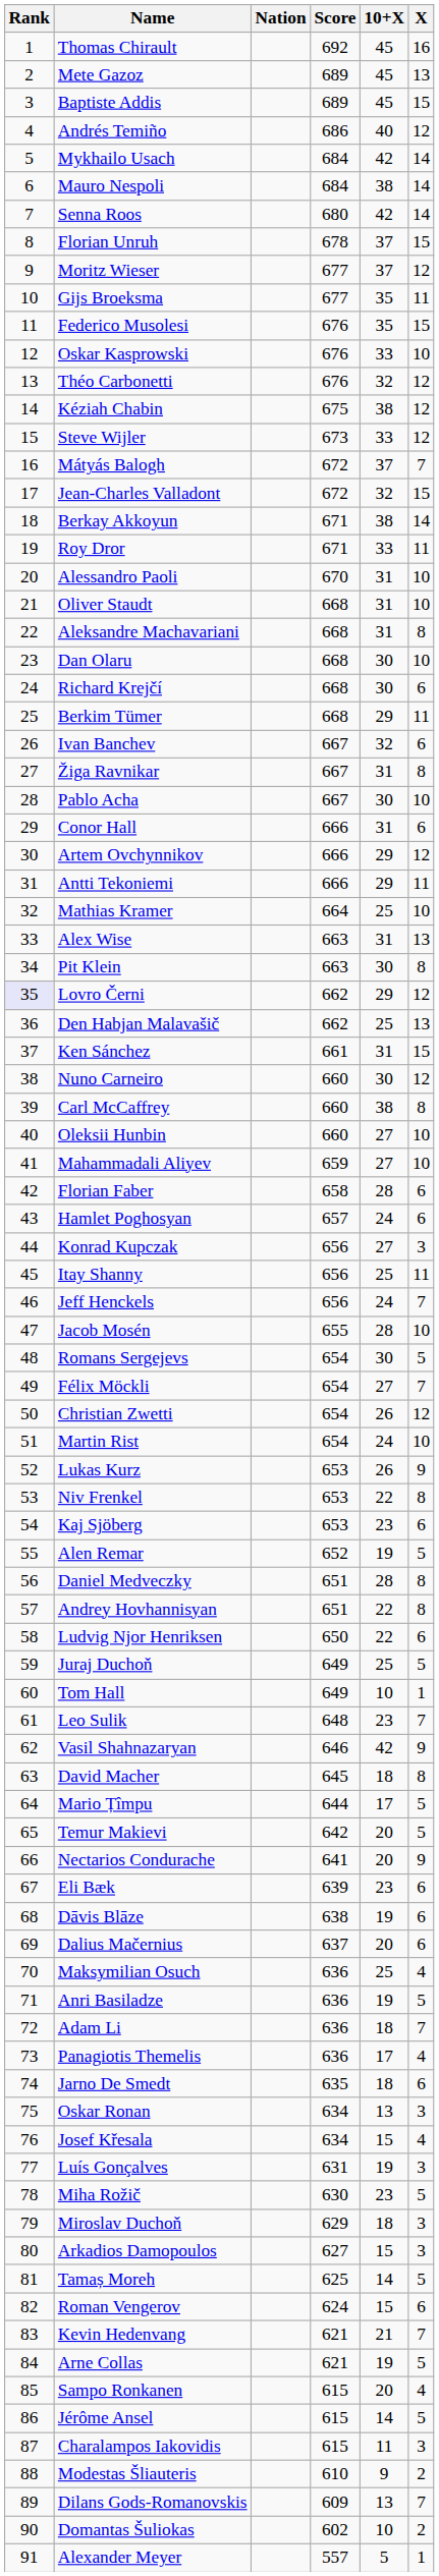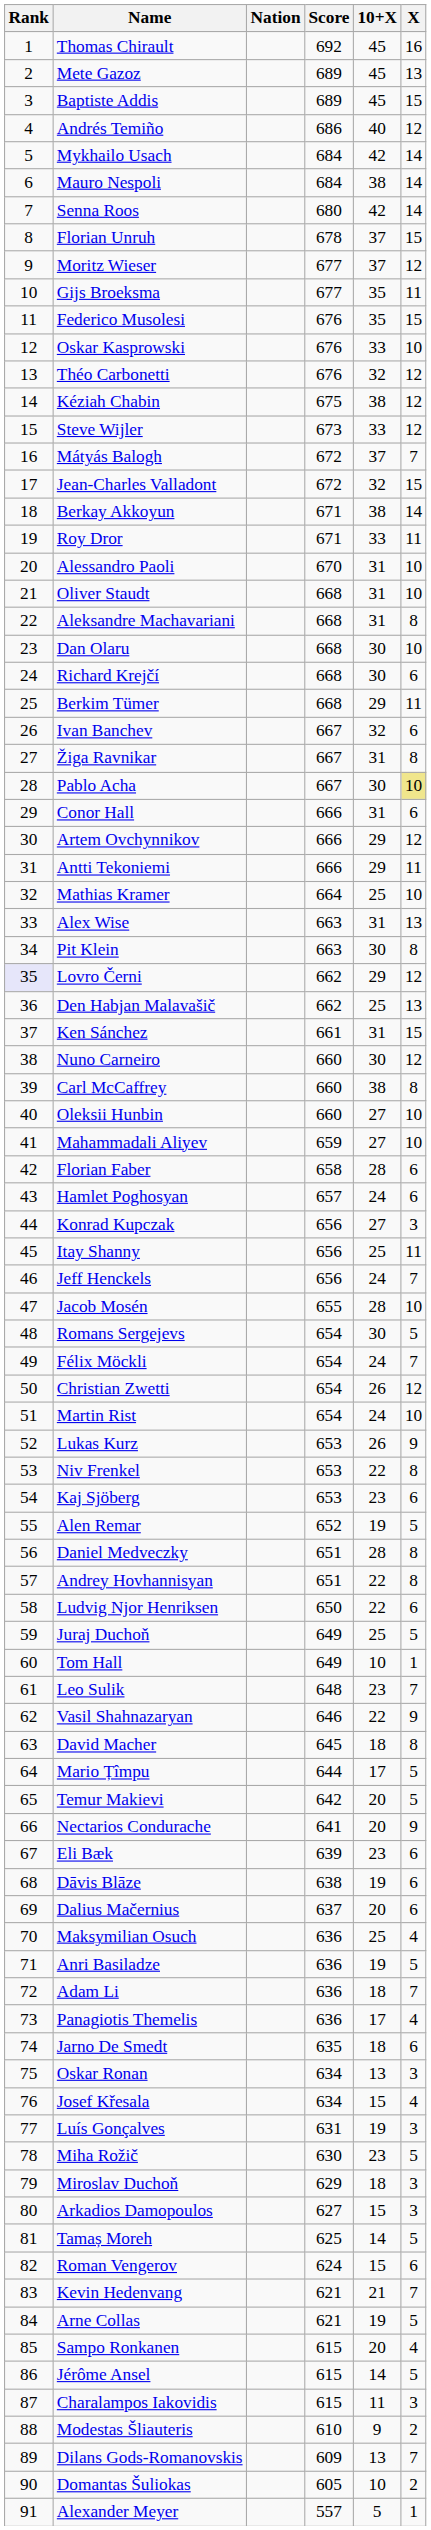Pablo Acha | X: no background -> khaki background
Félix Möckli | 10+X: 27 -> 24
Vasil Shahnazaryan | 10+X: 42 -> 22
Domantas Šuliokas | Score: 602 -> 605
